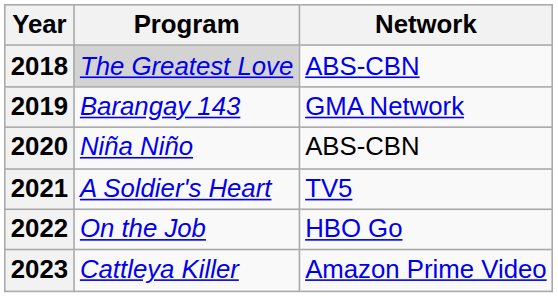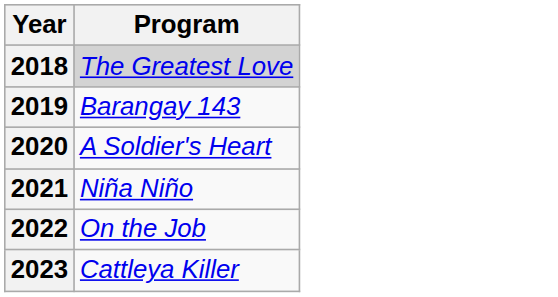- column: Network | ABS-CBN | GMA Network | ABS-CBN | TV5 | HBO Go | Amazon Prime Video
2020 | Program: Niña Niño -> A Soldier's Heart
2021 | Program: A Soldier's Heart -> Niña Niño
